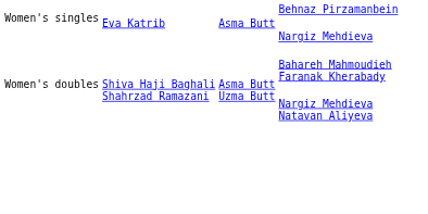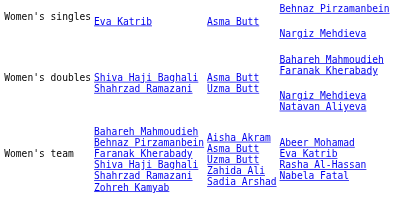+ row: Women's team | Bahareh Mahmoudieh Behnaz Pirzamanbein Faranak Kherabady Shiva Haji Baghali Shahrzad Ramazani Zohreh Kamyab | Aisha Akram Asma Butt Uzma Butt Zahida Ali Sadia Arshad | Abeer Mohamad Eva Katrib Rasha Al-Hassan Nabela Fatal
